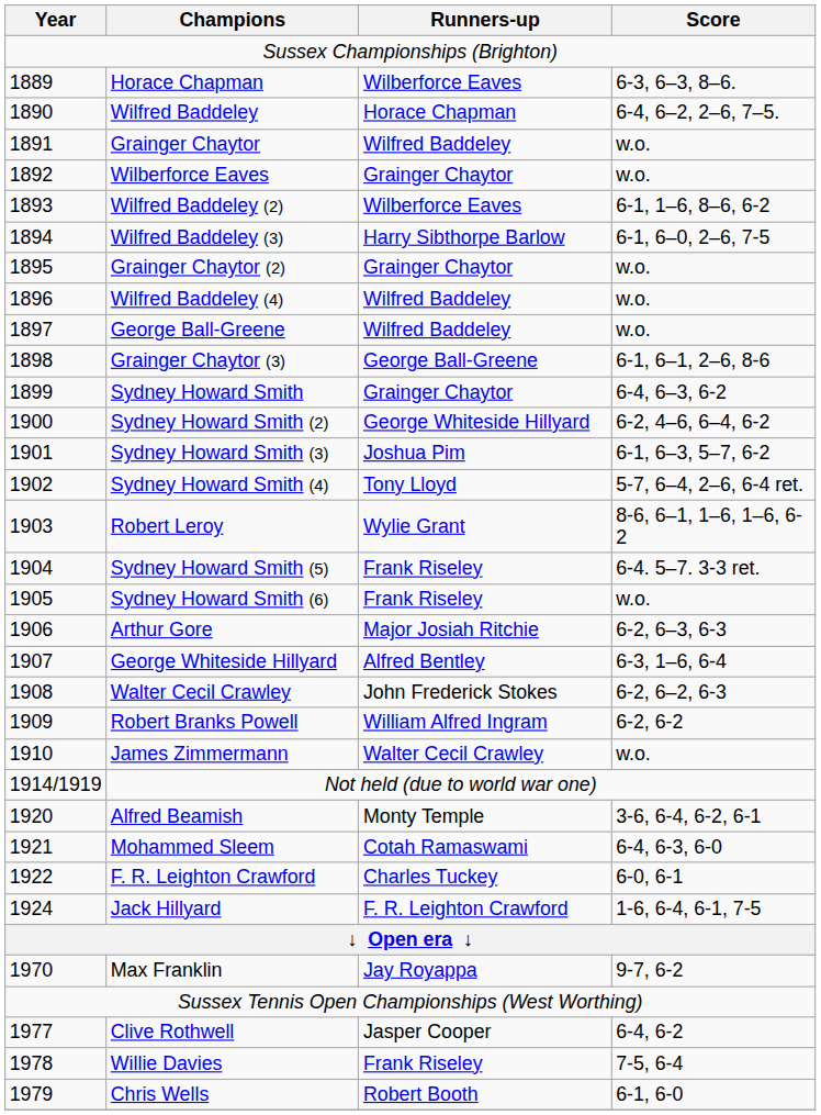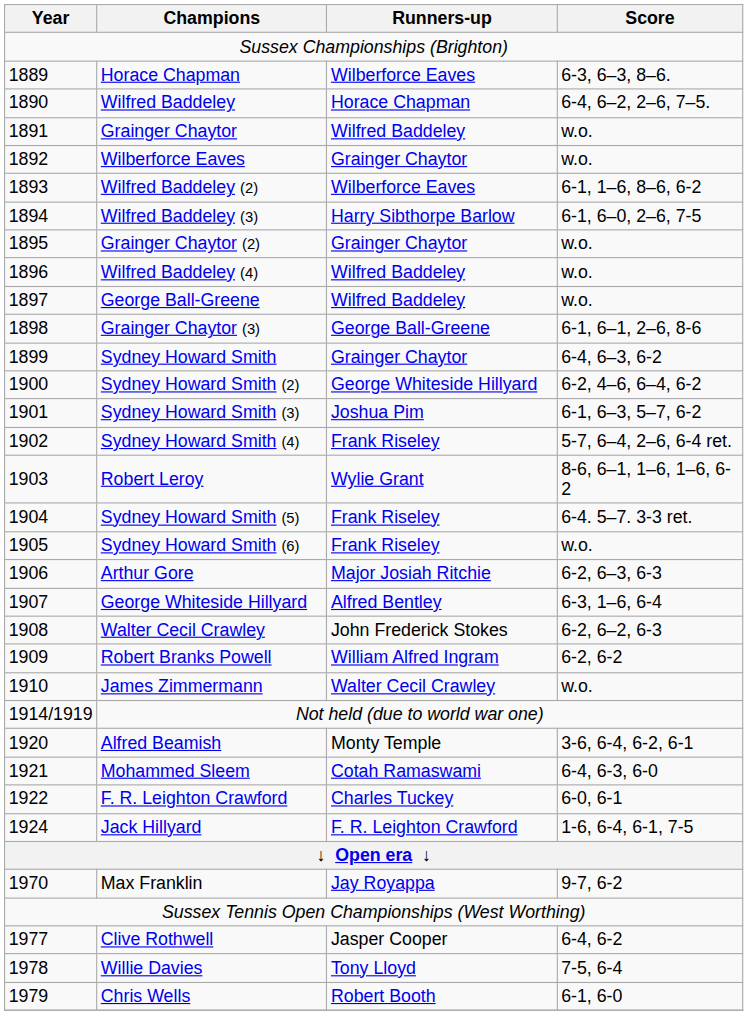Sydney Howard Smith (4) | Runners-up: Tony Lloyd -> Frank Riseley
Willie Davies | Runners-up: Frank Riseley -> Tony Lloyd
